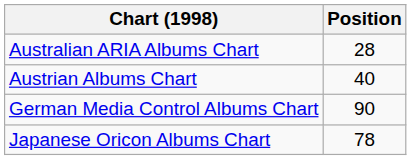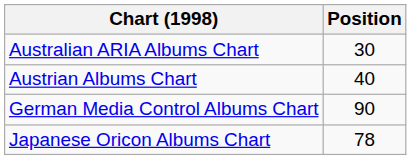Australian ARIA Albums Chart | Position: 28 -> 30
